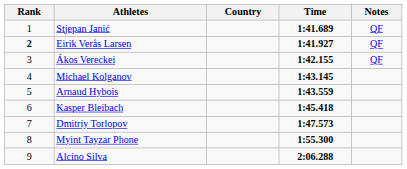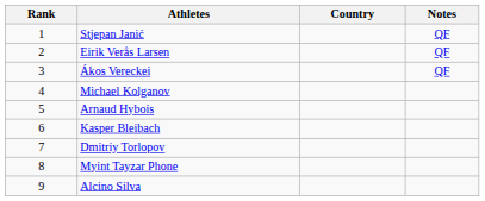- column: Time | 1:41.689 | 1:41.927 | 1:42.155 | 1:43.145 | 1:43.559 | 1:45.418 | 1:47.573 | 1:55.300 | 2:06.288
Eirik Verås Larsen | Rank: bold -> normal
